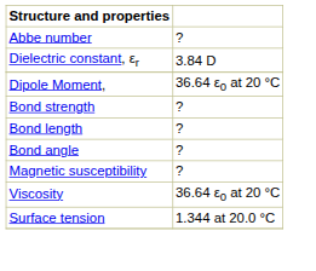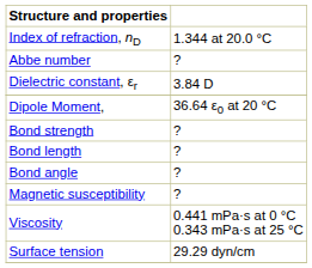+ row: Index of refraction, nD | 1.344 at 20.0 °C
Viscosity | column 2: 36.64 ε0 at 20 °C -> 0.441 mPa·s at 0 °C 0.343 mPa·s at 25 °C
Surface tension | column 2: 1.344 at 20.0 °C -> 29.29 dyn/cm
